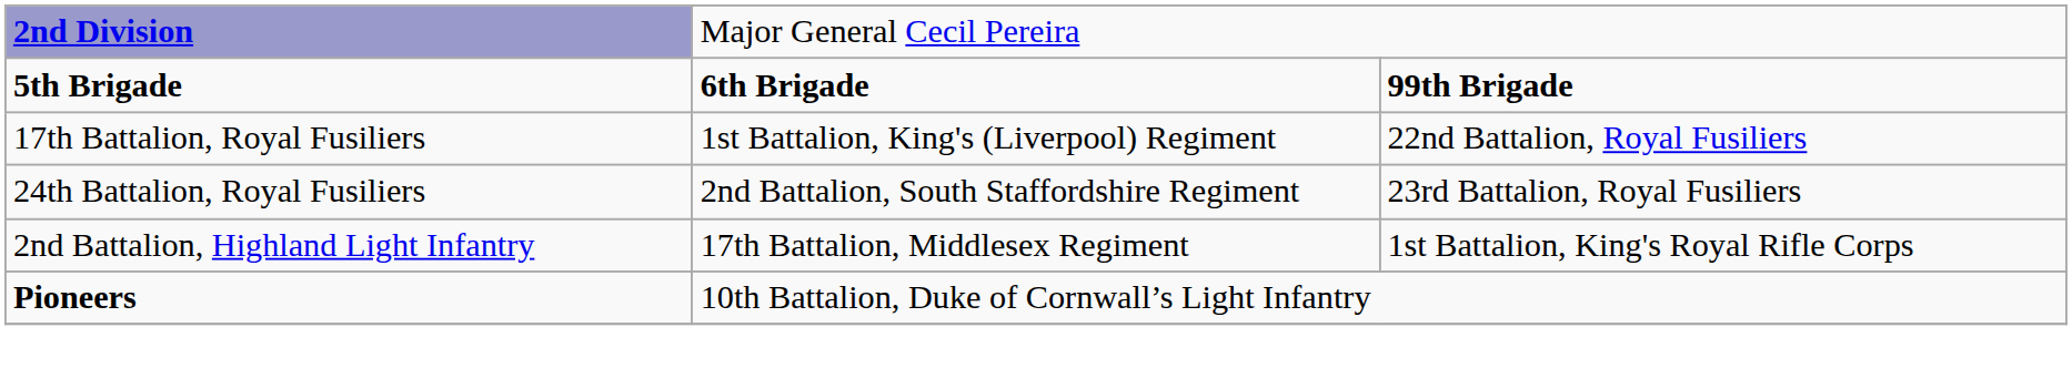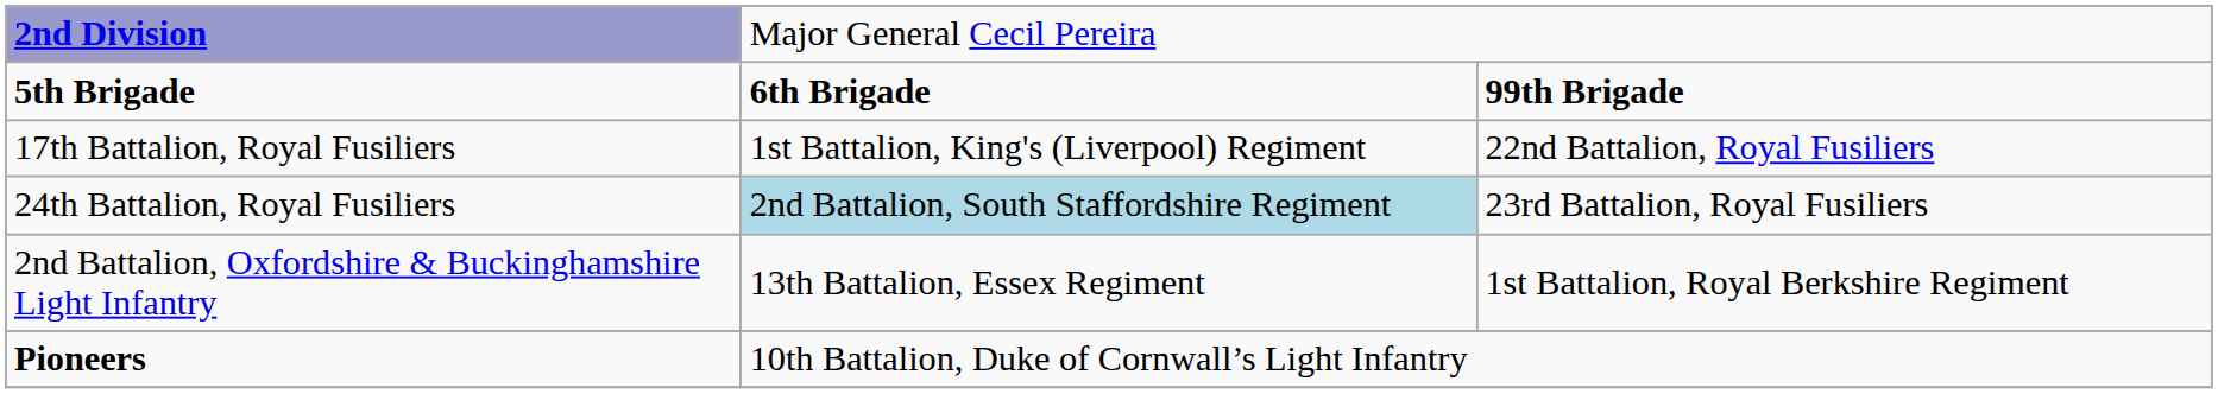24th Battalion, Royal Fusiliers | column 2: no background -> lightblue background
+ row: 2nd Battalion, Oxfordshire & Buckinghamshire Light Infantry | 13th Battalion, Essex Regiment | 1st Battalion, Royal Berkshire Regiment
- row: 2nd Battalion, Highland Light Infantry | 17th Battalion, Middlesex Regiment | 1st Battalion, King's Royal Rifle Corps
